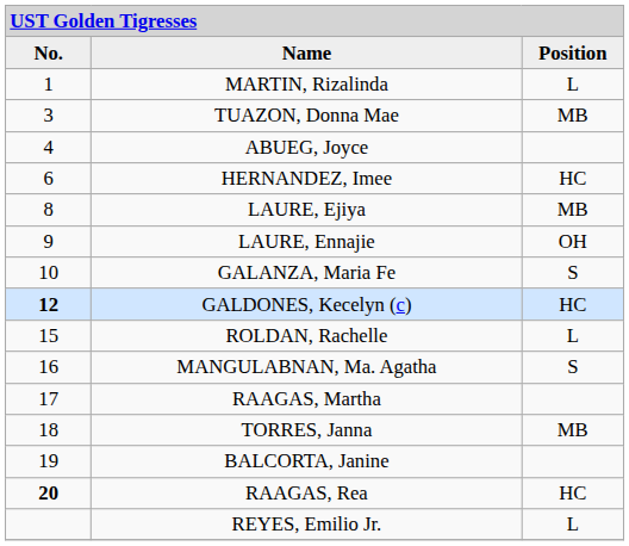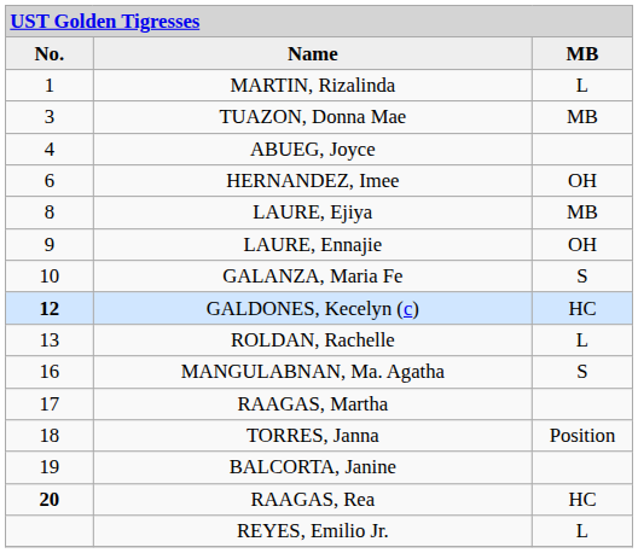Name | column 3: Position -> MB
HERNANDEZ, Imee | column 3: HC -> OH
ROLDAN, Rachelle | column 1: 15 -> 13
TORRES, Janna | column 3: MB -> Position
